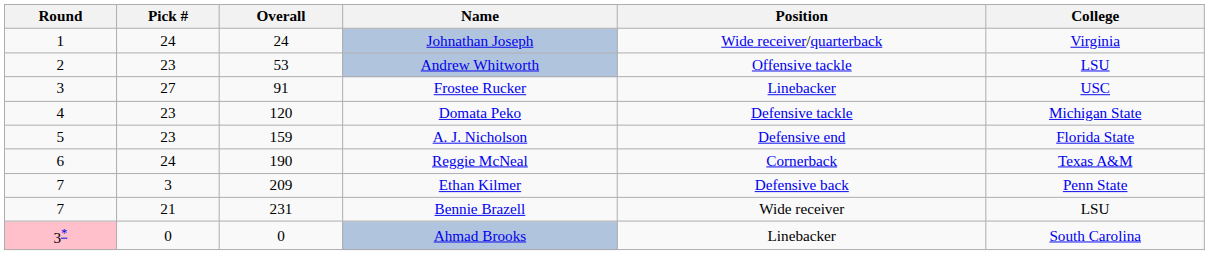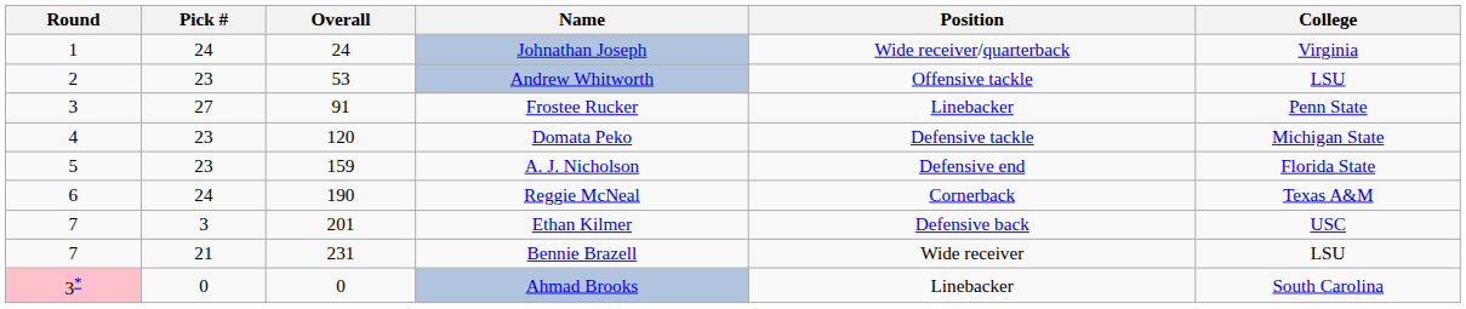Frostee Rucker | College: USC -> Penn State
Ethan Kilmer | Overall: 209 -> 201
Ethan Kilmer | College: Penn State -> USC
